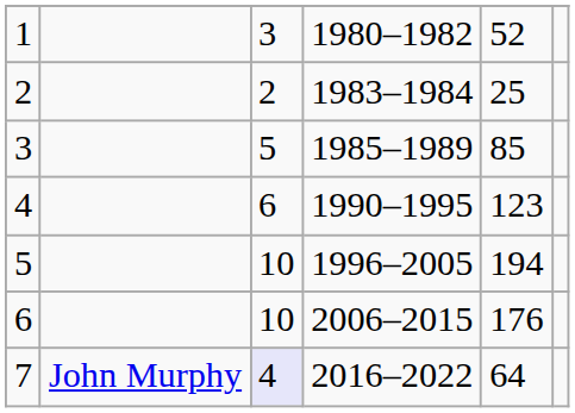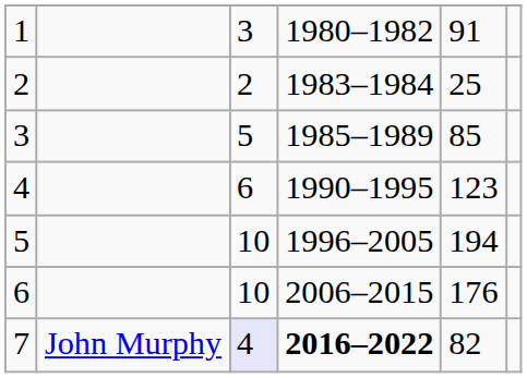1 | column 5: 52 -> 91
7 | column 4: normal -> bold
7 | column 5: 64 -> 82
